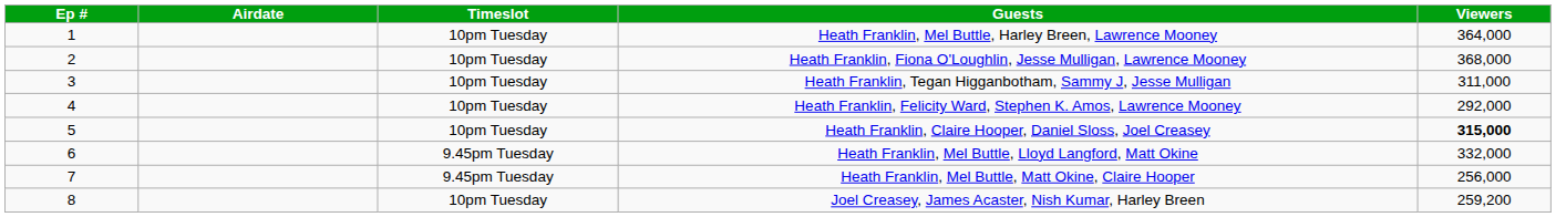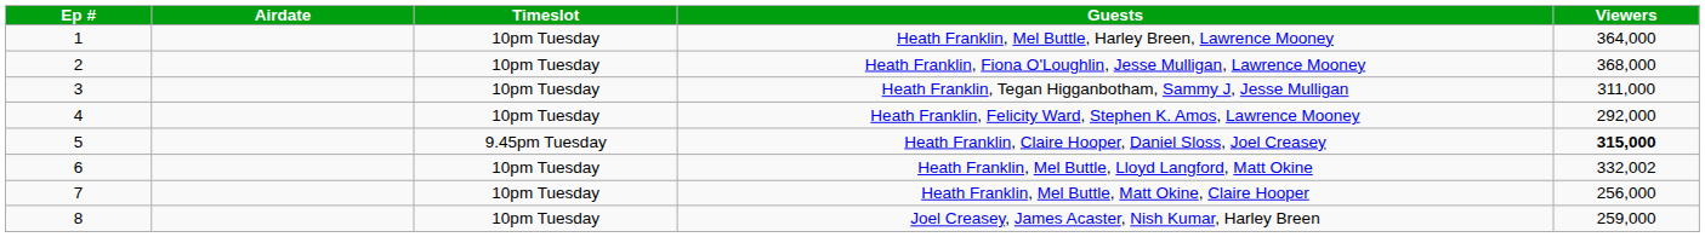Heath Franklin, Claire Hooper, Daniel Sloss, Joel Creasey | Timeslot: 10pm Tuesday -> 9.45pm Tuesday
Heath Franklin, Mel Buttle, Lloyd Langford, Matt Okine | Timeslot: 9.45pm Tuesday -> 10pm Tuesday
Heath Franklin, Mel Buttle, Lloyd Langford, Matt Okine | Viewers: 332,000 -> 332,002
Heath Franklin, Mel Buttle, Matt Okine, Claire Hooper | Timeslot: 9.45pm Tuesday -> 10pm Tuesday
Joel Creasey, James Acaster, Nish Kumar, Harley Breen | Viewers: 259,200 -> 259,000
